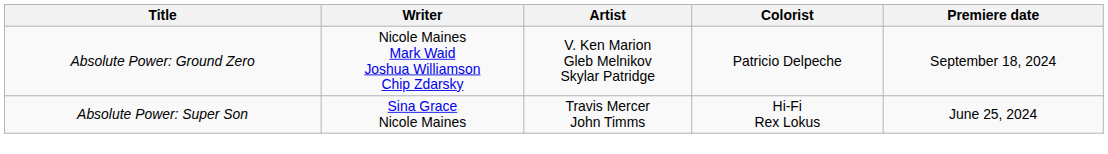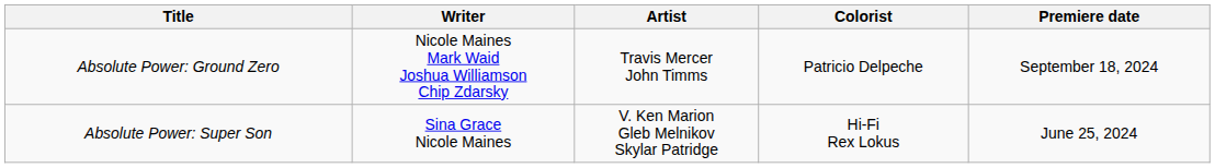Absolute Power: Ground Zero | Artist: V. Ken Marion Gleb Melnikov Skylar Patridge -> Travis Mercer John Timms
Absolute Power: Super Son | Artist: Travis Mercer John Timms -> V. Ken Marion Gleb Melnikov Skylar Patridge
